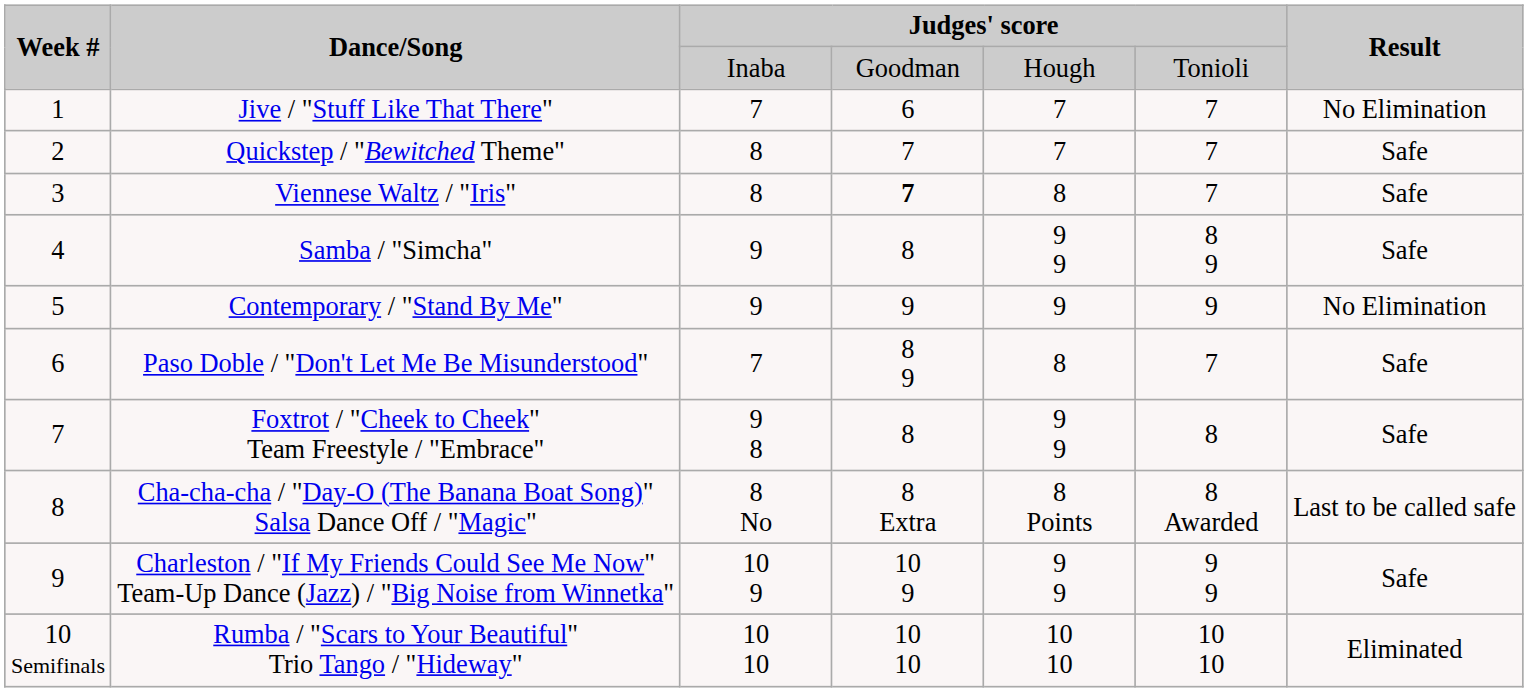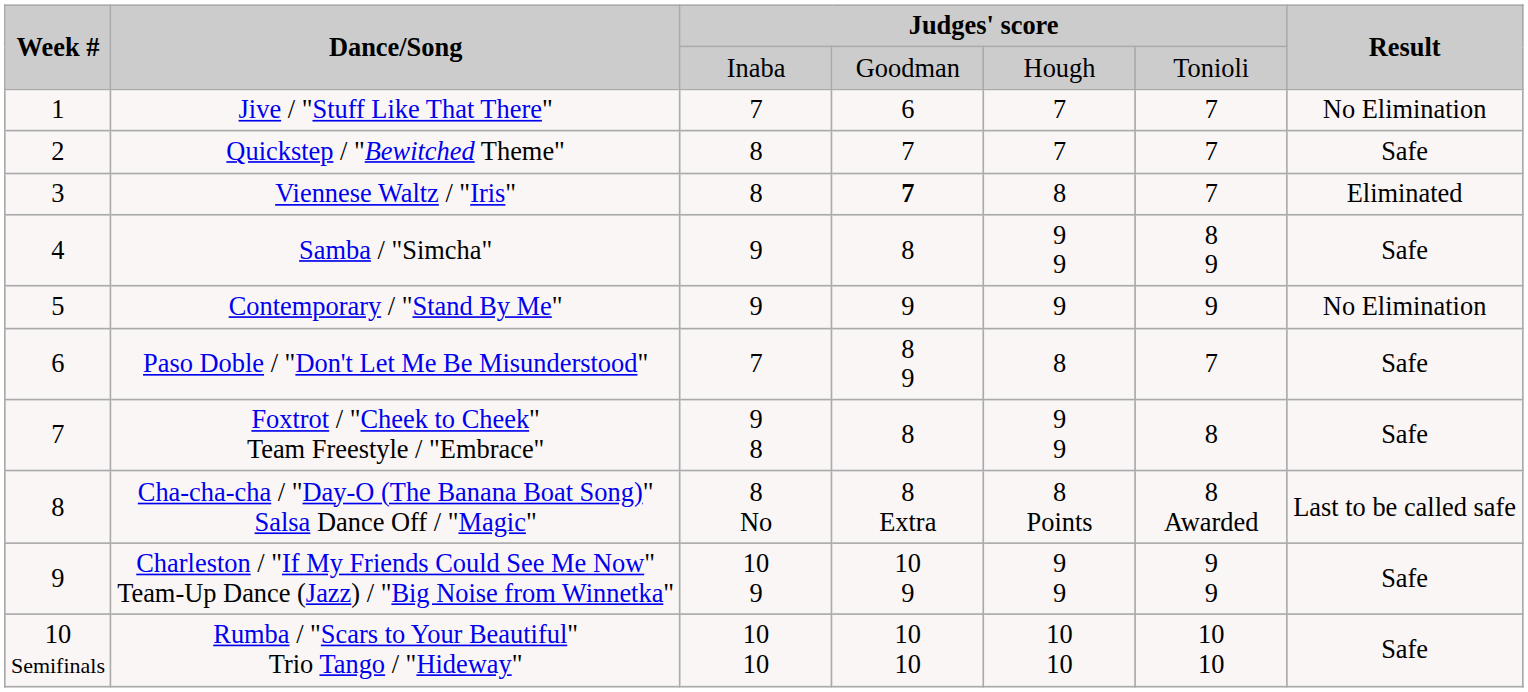Viennese Waltz / "Iris" | Result: Safe -> Eliminated
Rumba / "Scars to Your Beautiful" Trio Tango / "Hideway" | Result: Eliminated -> Safe
